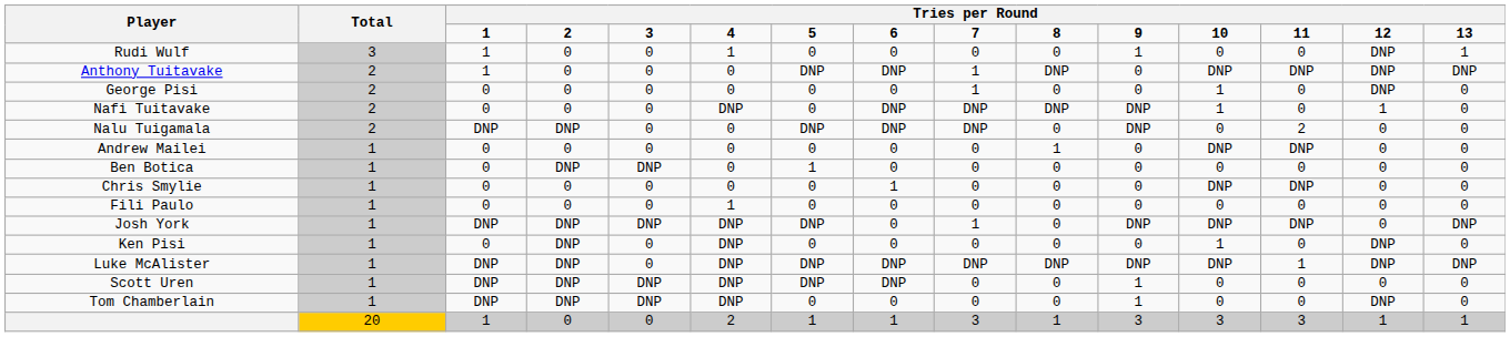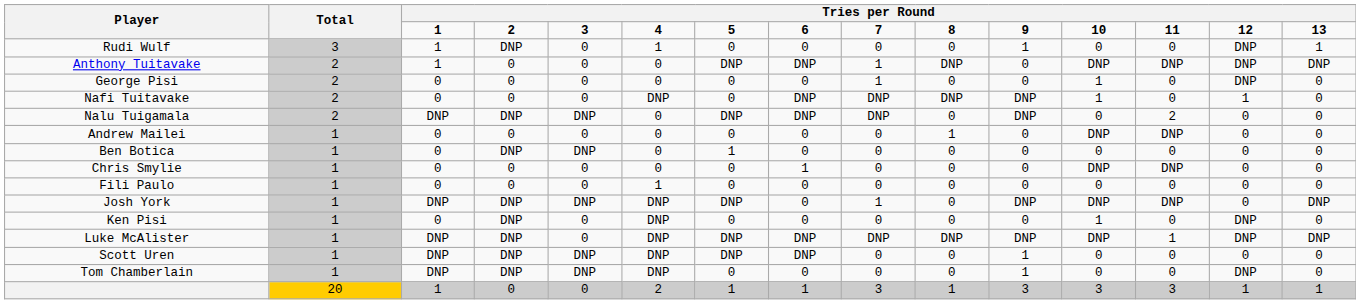Rudi Wulf | column 4: 0 -> DNP
Nalu Tuigamala | column 5: 0 -> DNP
